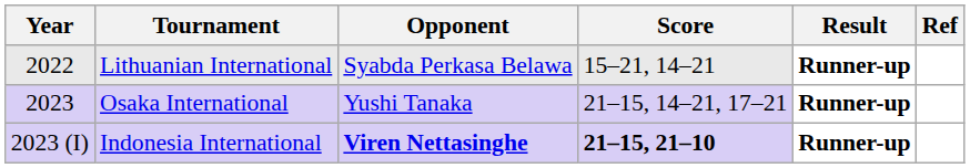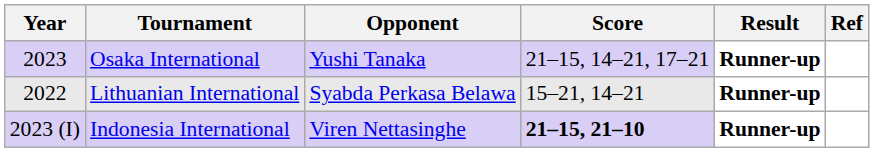rows swapped: Lithuanian International <-> Osaka International
Indonesia International | Opponent: bold -> normal
